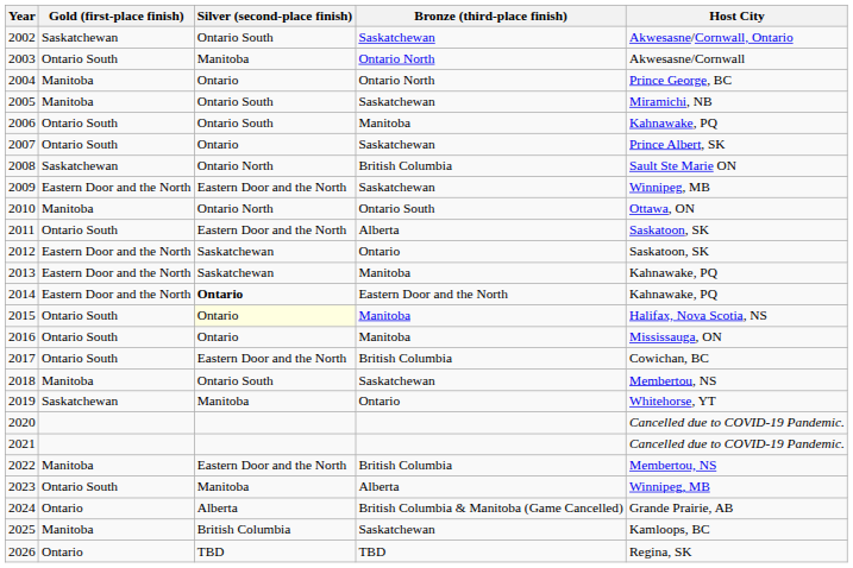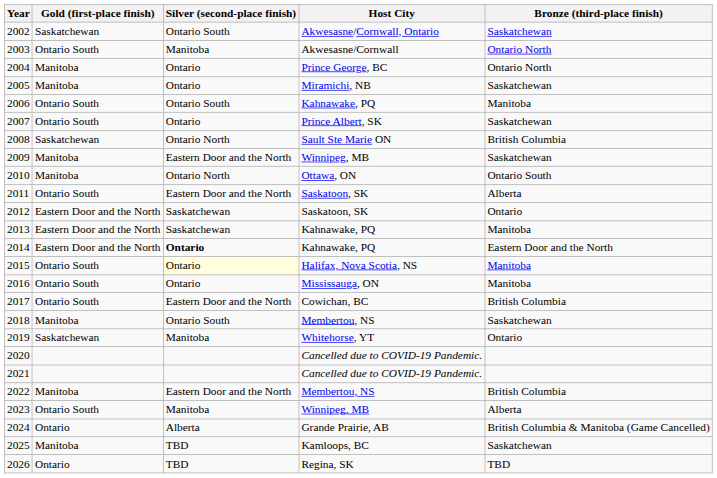columns swapped: Bronze (third-place finish) <-> Host City
2005 | Silver (second-place finish): Ontario South -> Ontario
2009 | Gold (first-place finish): Eastern Door and the North -> Manitoba
2025 | Silver (second-place finish): British Columbia -> TBD
